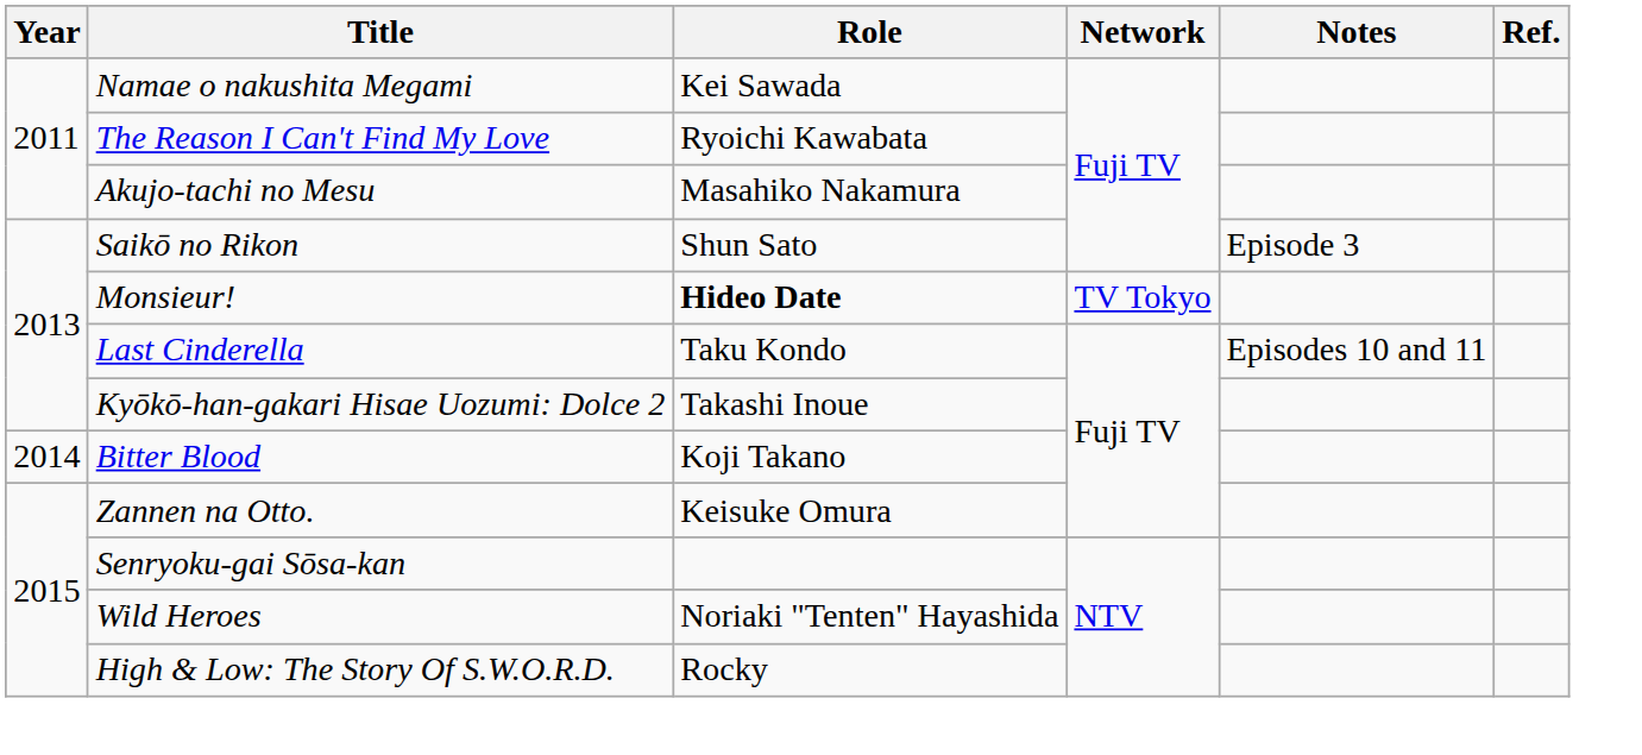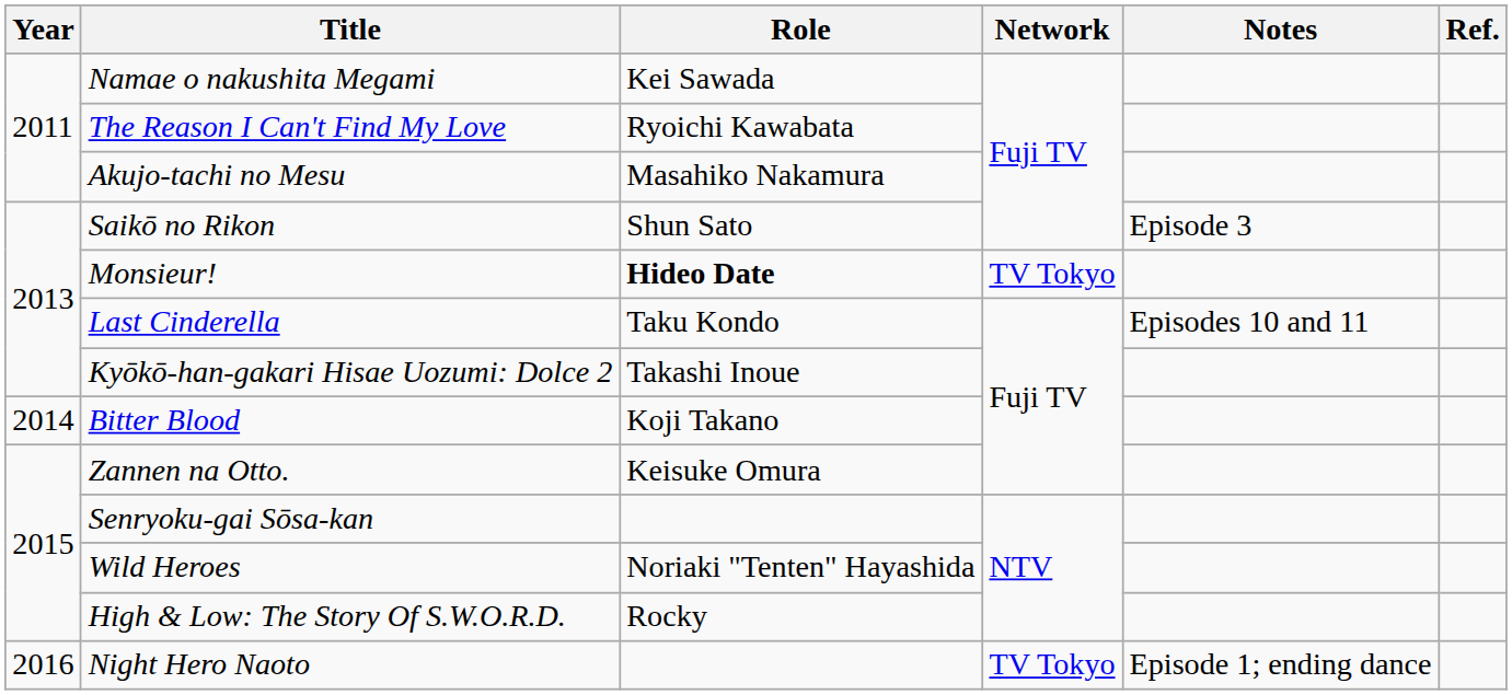+ row: 2016 | Night Hero Naoto | TV Tokyo | Episode 1; ending dance
